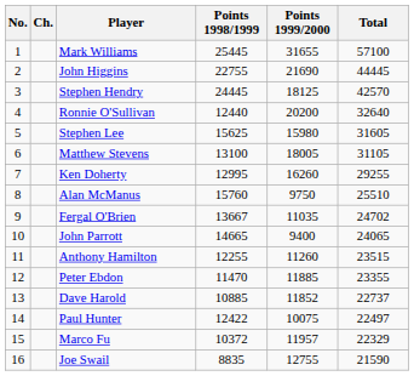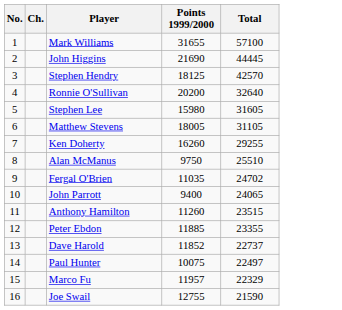- column: Points 1998/1999 | 25445 | 22755 | 24445 | 12440 | 15625 | 13100 | 12995 | 15760 | 13667 | 14665 | 12255 | 11470 | 10885 | 12422 | 10372 | 8835
